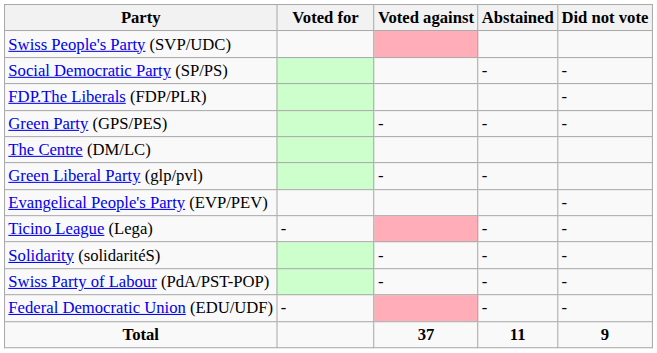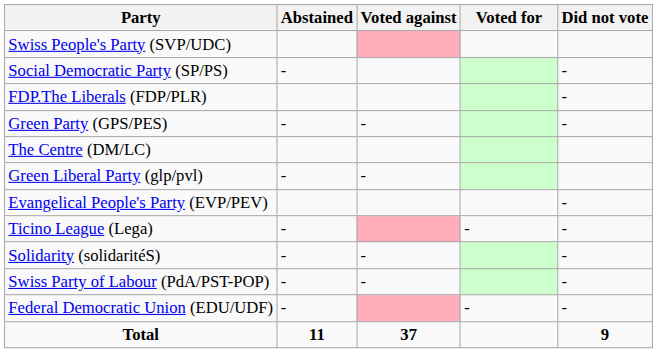columns swapped: Voted for <-> Abstained
